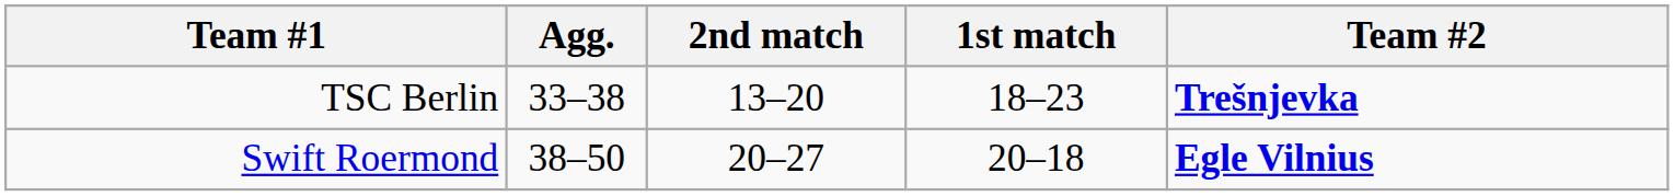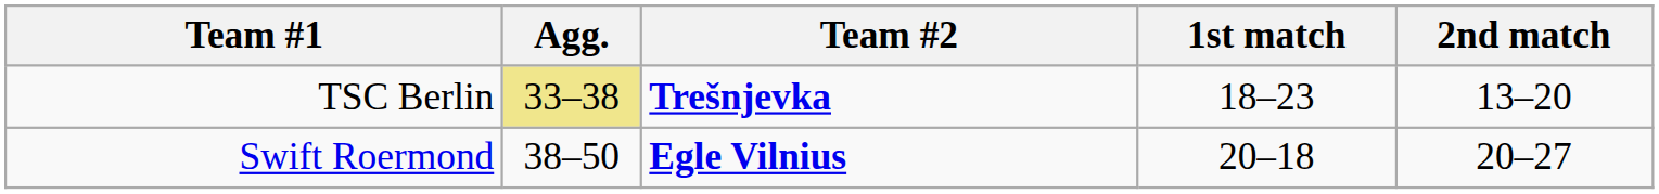columns swapped: Team #2 <-> 2nd match
TSC Berlin | Agg.: no background -> khaki background
